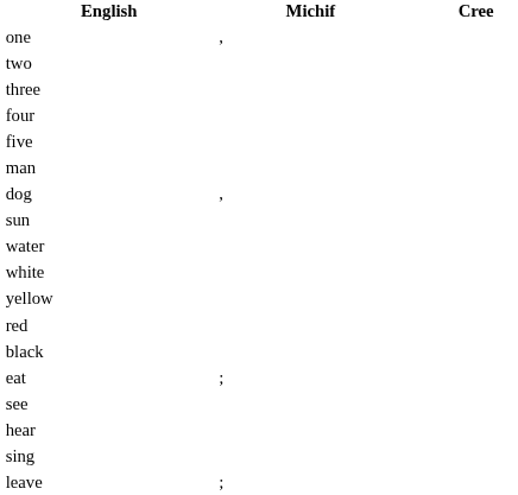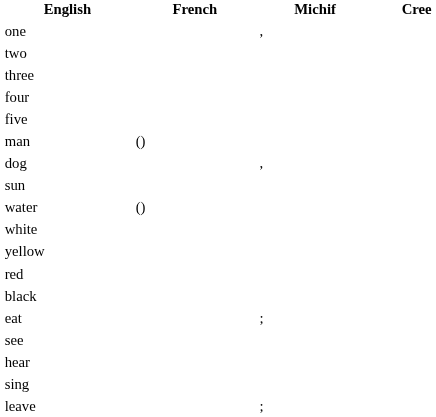+ column: French | () | ()
